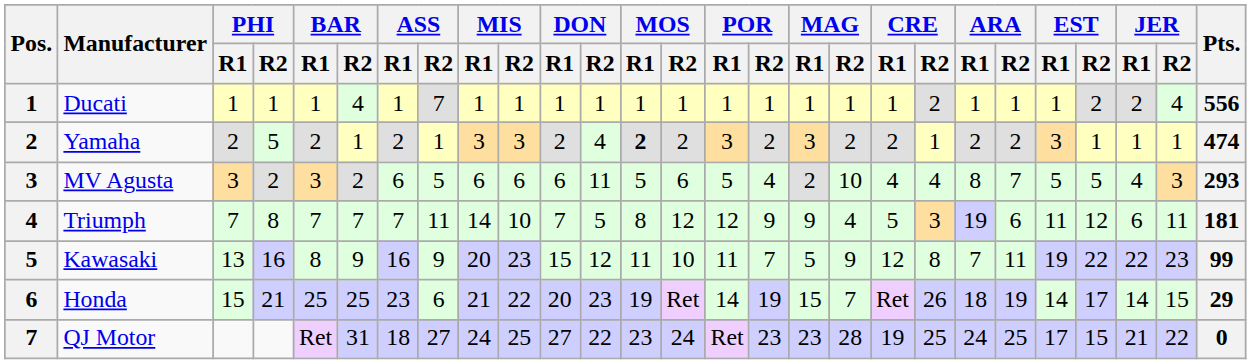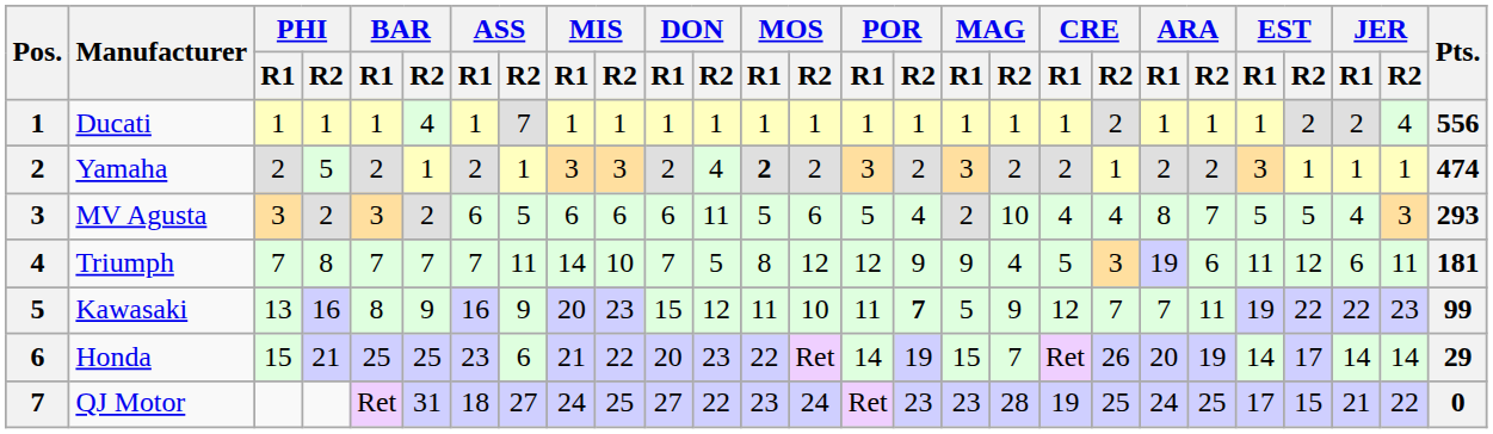Kawasaki | POR / R2: normal -> bold
Kawasaki | CRE / R2: 8 -> 7
Honda | MOS / R1: 19 -> 22
Honda | ARA / R1: 18 -> 20
Honda | JER / R2: 15 -> 14
